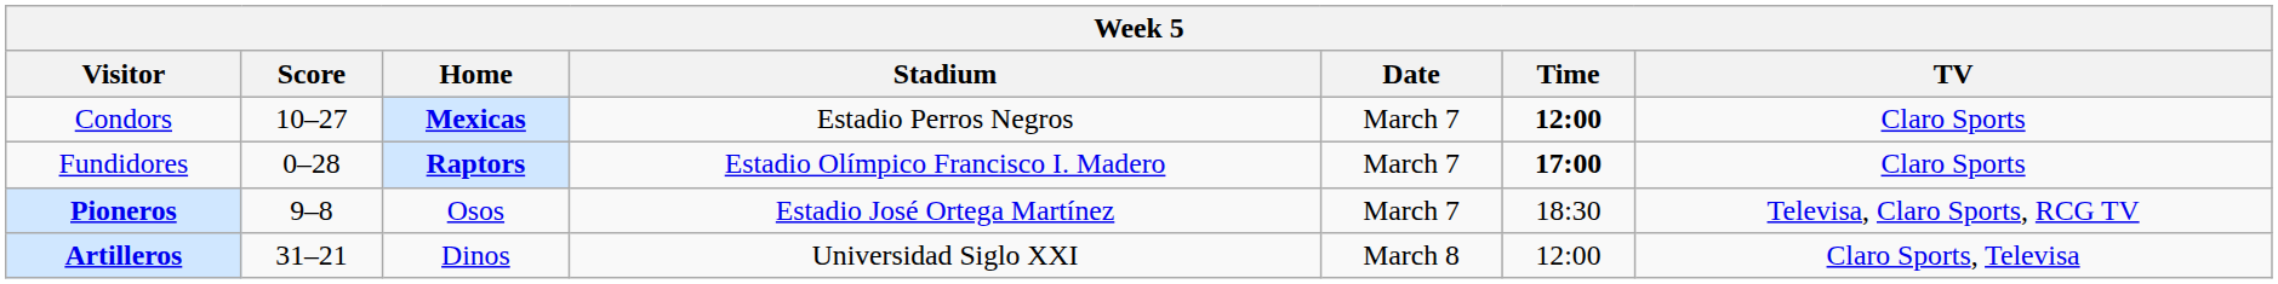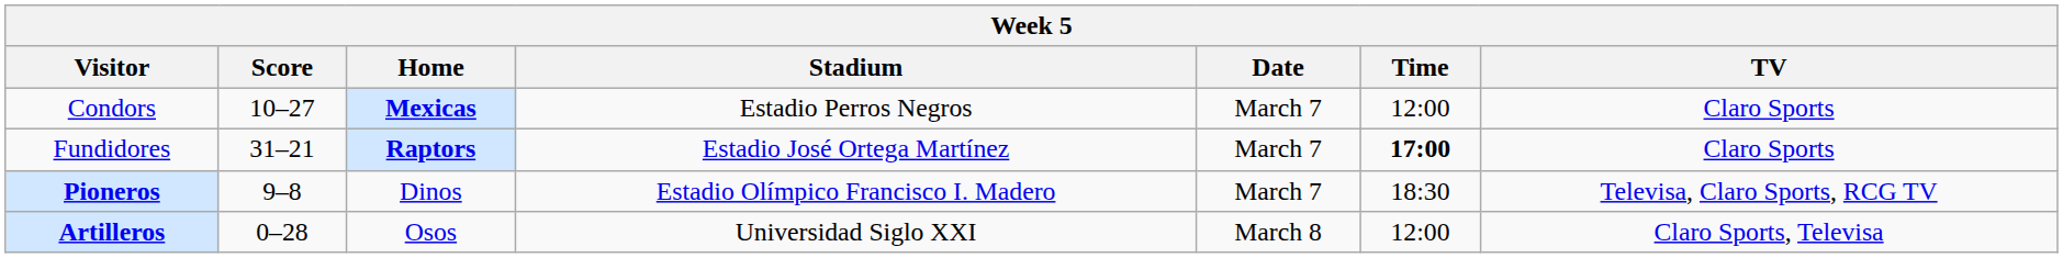Condors | Time: bold -> normal
Fundidores | Score: 0–28 -> 31–21
Fundidores | Stadium: Estadio Olímpico Francisco I. Madero -> Estadio José Ortega Martínez
Pioneros | Home: Osos -> Dinos
Pioneros | Stadium: Estadio José Ortega Martínez -> Estadio Olímpico Francisco I. Madero
Artilleros | Score: 31–21 -> 0–28
Artilleros | Home: Dinos -> Osos
